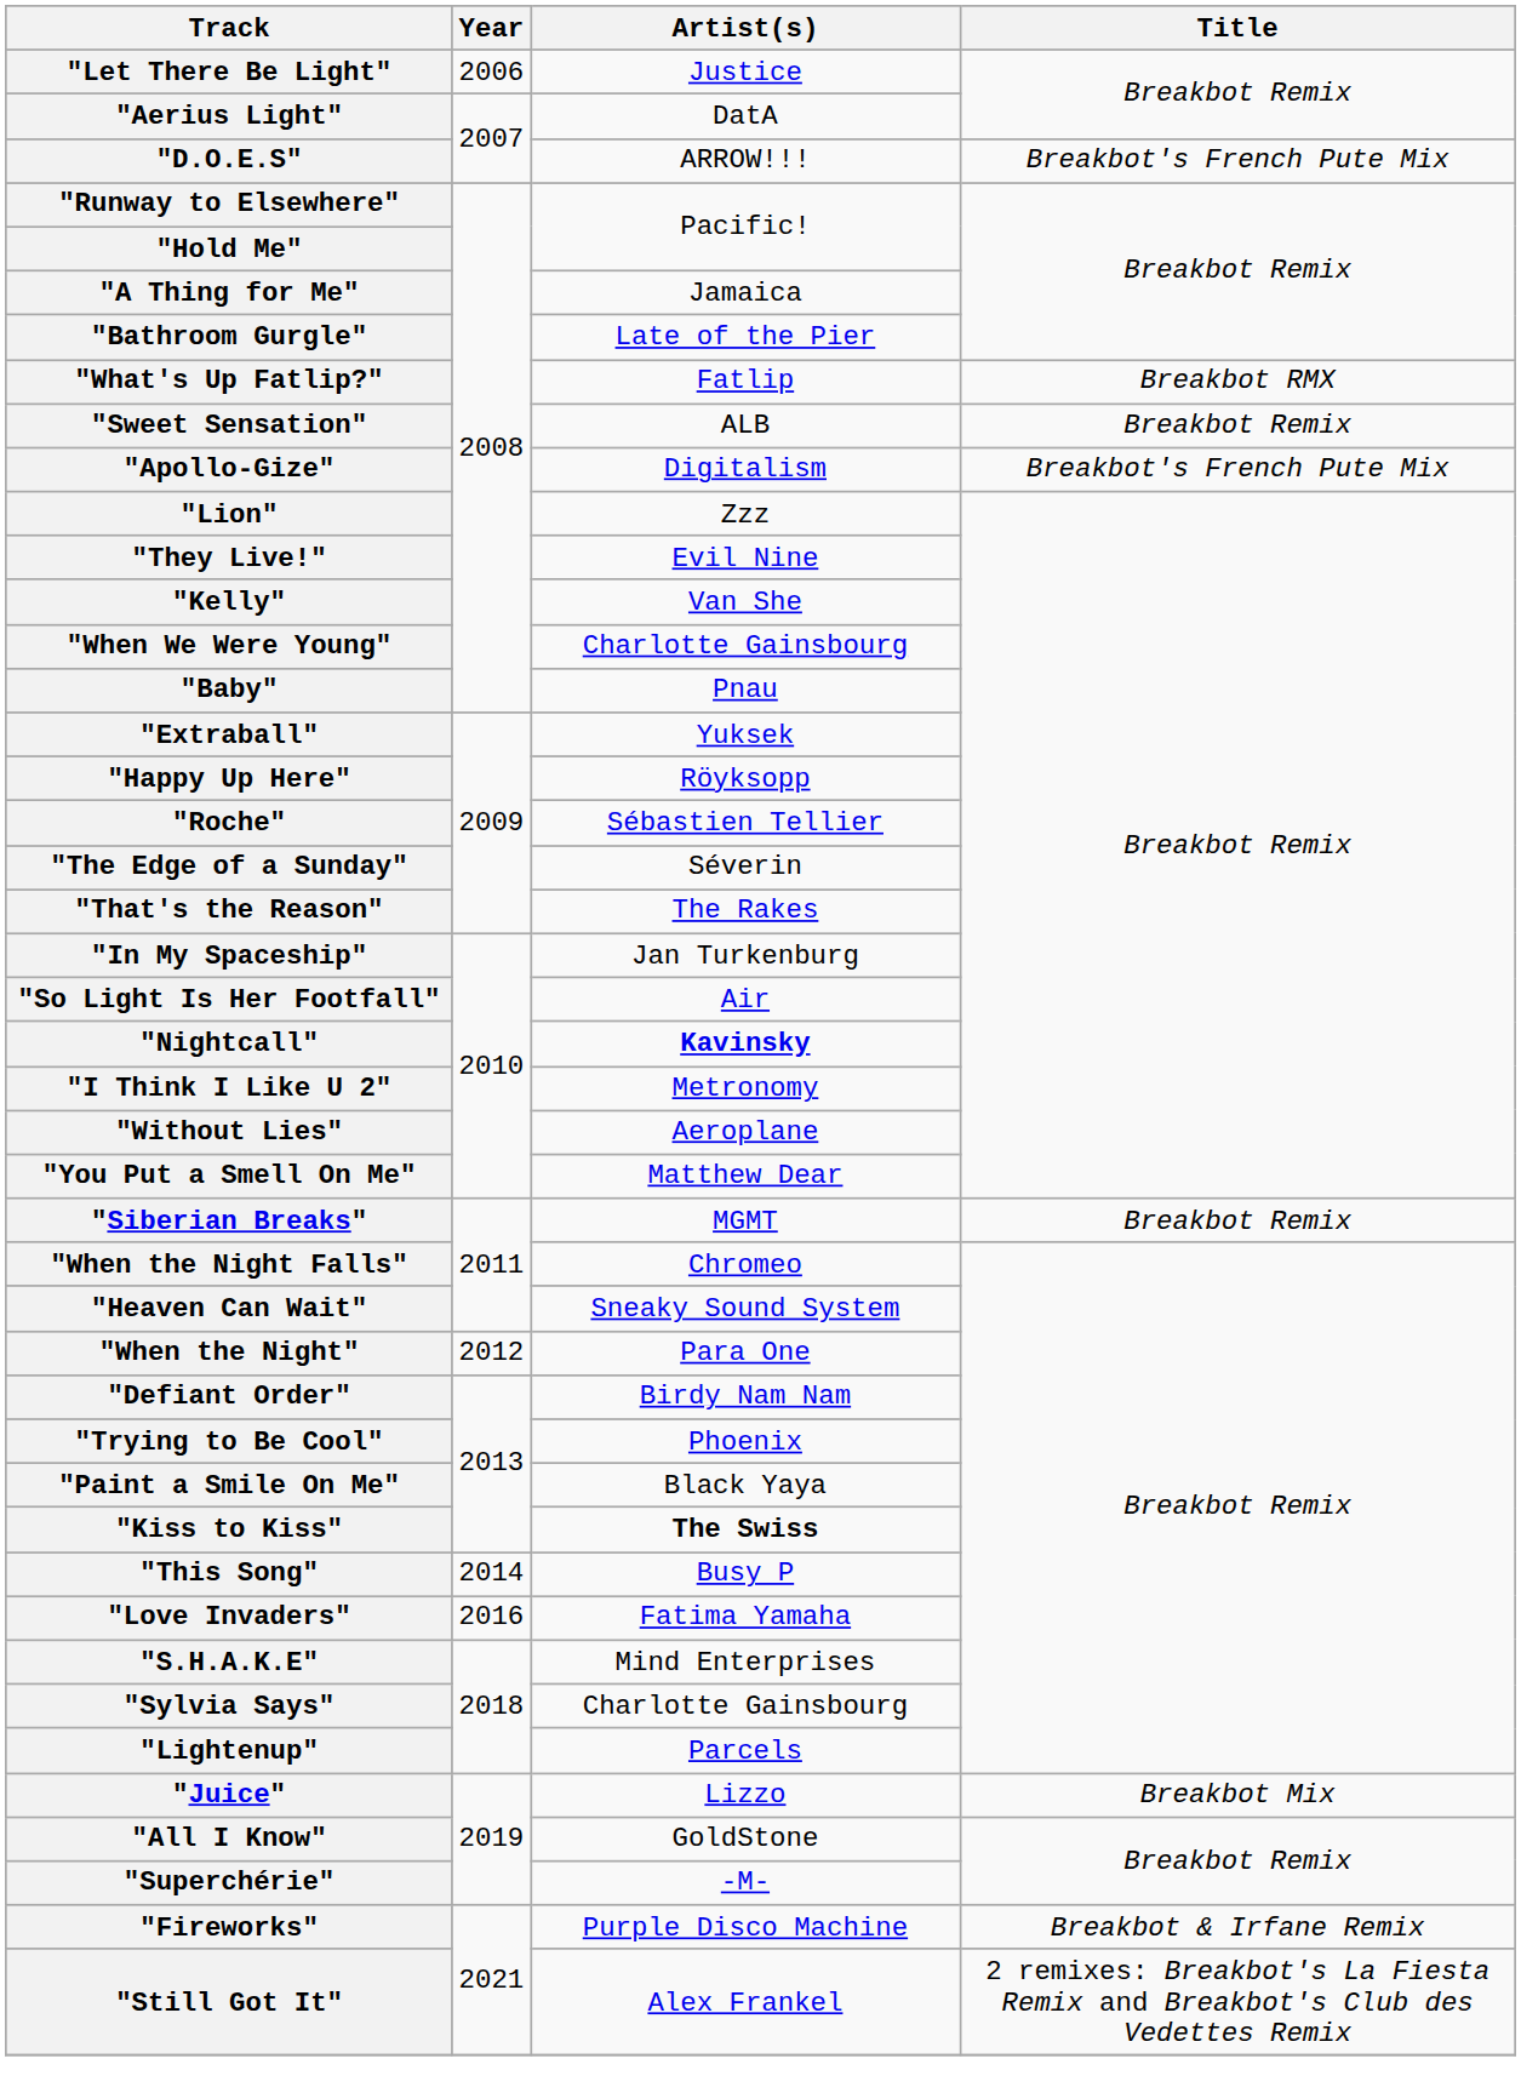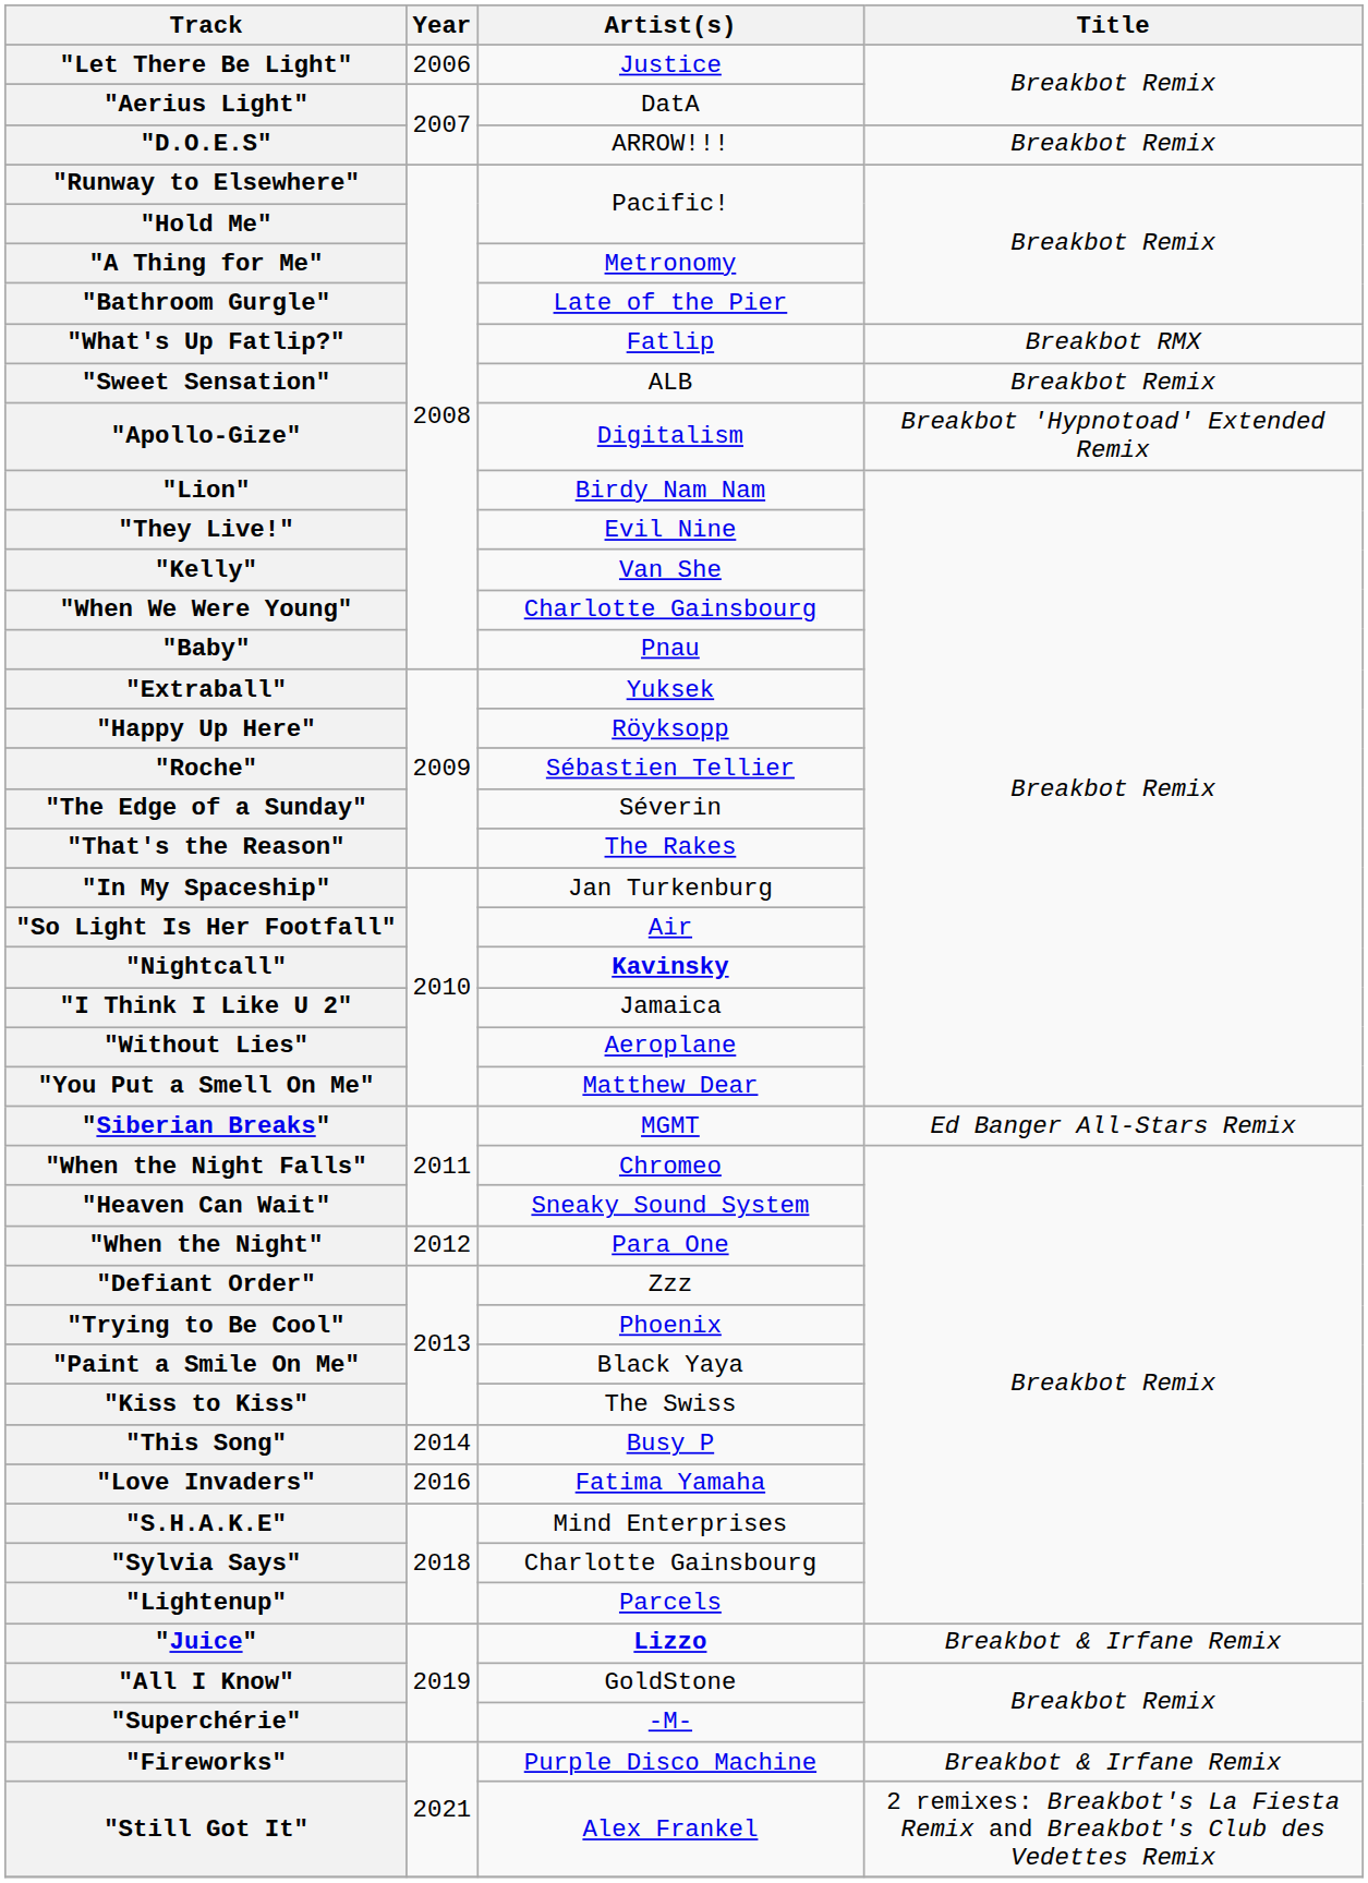"D.O.E.S" | Title: Breakbot's French Pute Mix -> Breakbot Remix
"A Thing for Me" | Artist(s): Jamaica -> Metronomy
"Apollo-Gize" | Title: Breakbot's French Pute Mix -> Breakbot 'Hypnotoad' Extended Remix
"Lion" | Artist(s): Zzz -> Birdy Nam Nam
"I Think I Like U 2" | Artist(s): Metronomy -> Jamaica
"Siberian Breaks" | Title: Breakbot Remix -> Ed Banger All-Stars Remix
"Defiant Order" | Artist(s): Birdy Nam Nam -> Zzz
"Kiss to Kiss" | Artist(s): bold -> normal
"Juice" | Artist(s): normal -> bold
"Juice" | Title: Breakbot Mix -> Breakbot & Irfane Remix
